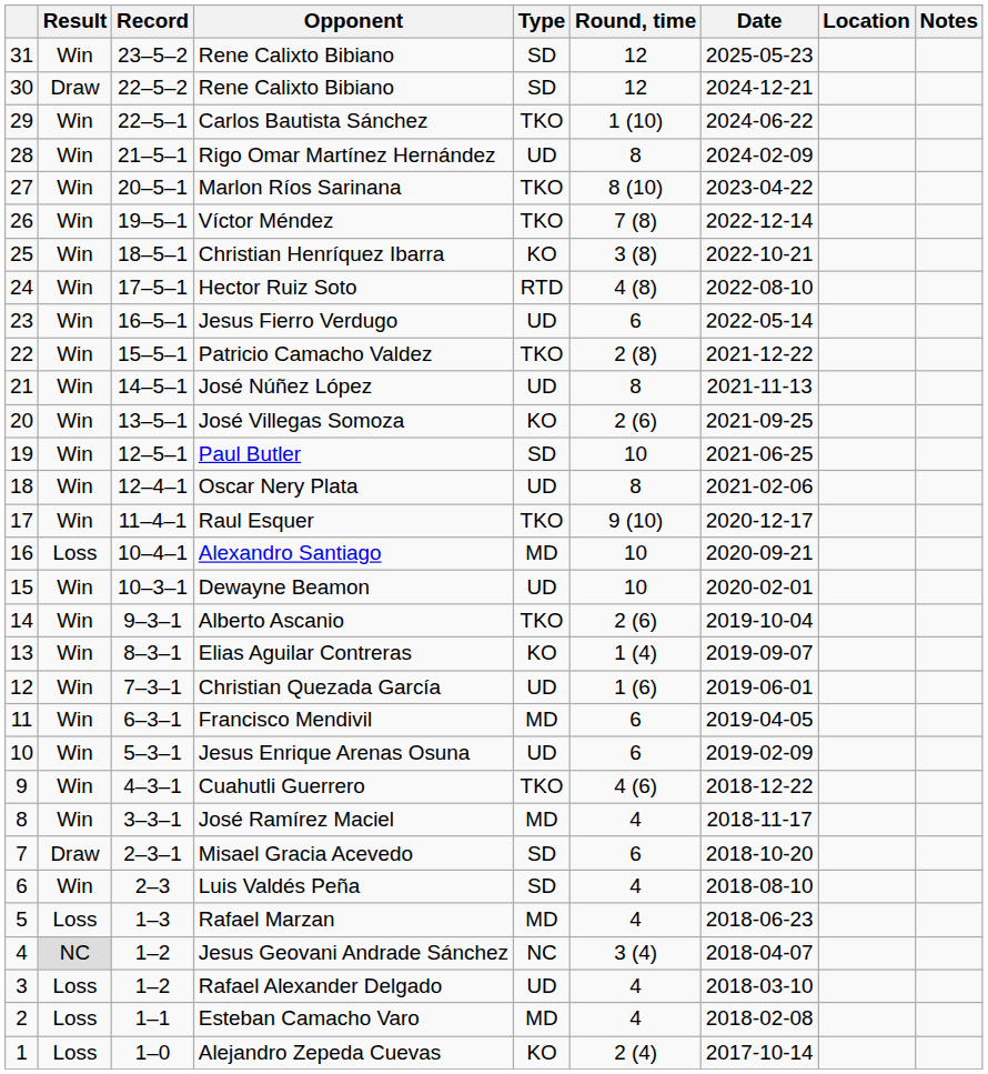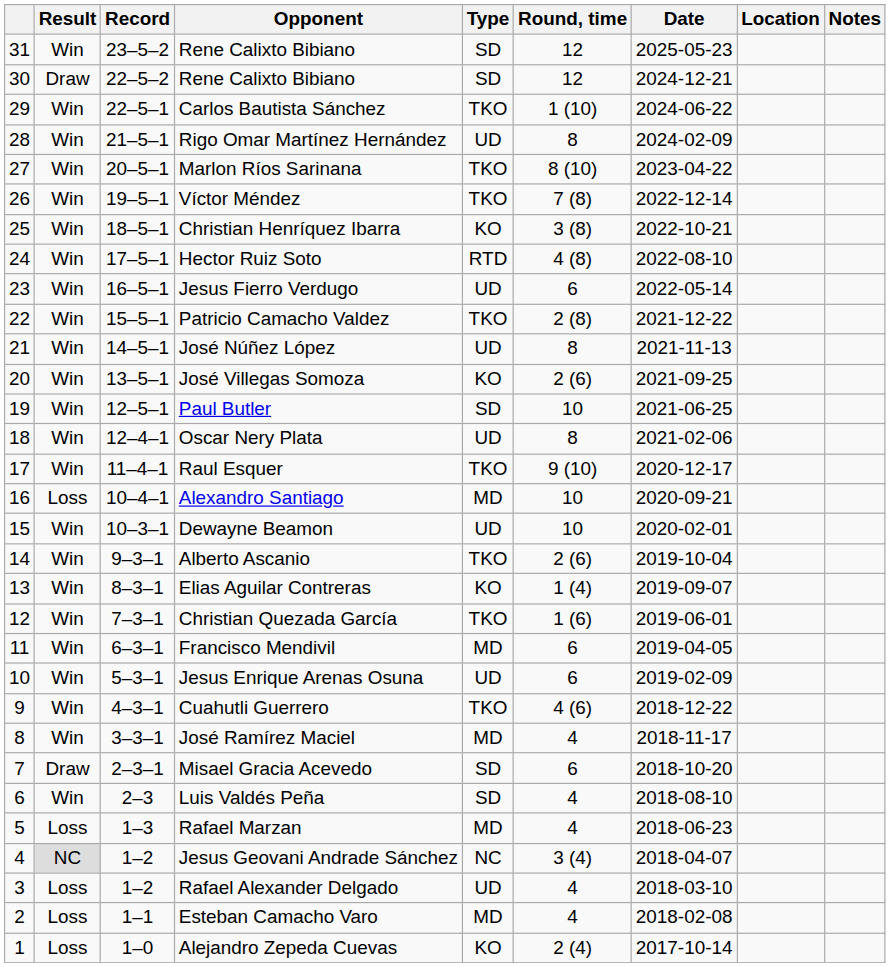Christian Quezada García | Type: UD -> TKO
